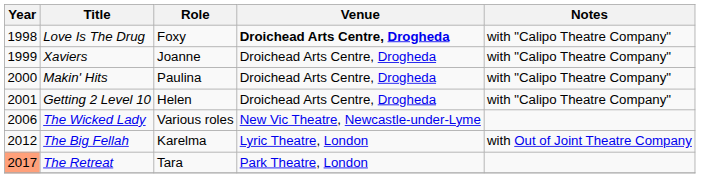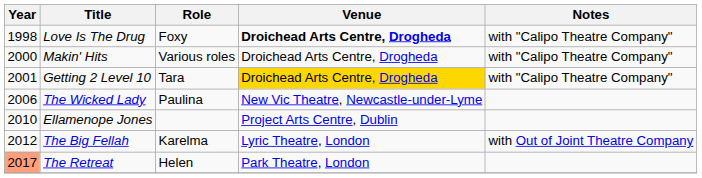- row: 1999 | Xaviers | Joanne | Droichead Arts Centre, Drogheda | with "Calipo Theatre Company"
Makin' Hits | Role: Paulina -> Various roles
Getting 2 Level 10 | Role: Helen -> Tara
Getting 2 Level 10 | Venue: no background -> gold background
The Wicked Lady | Role: Various roles -> Paulina
+ row: 2010 | Ellamenope Jones | Project Arts Centre, Dublin
The Retreat | Role: Tara -> Helen
